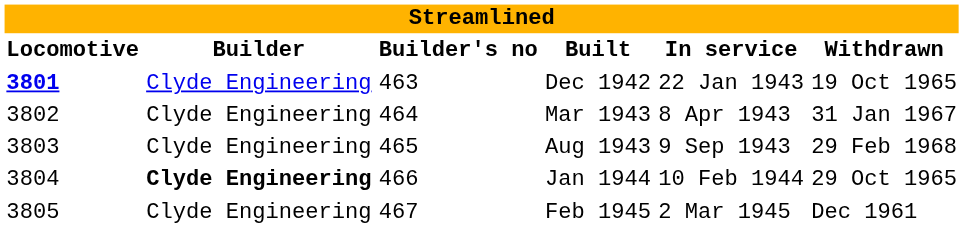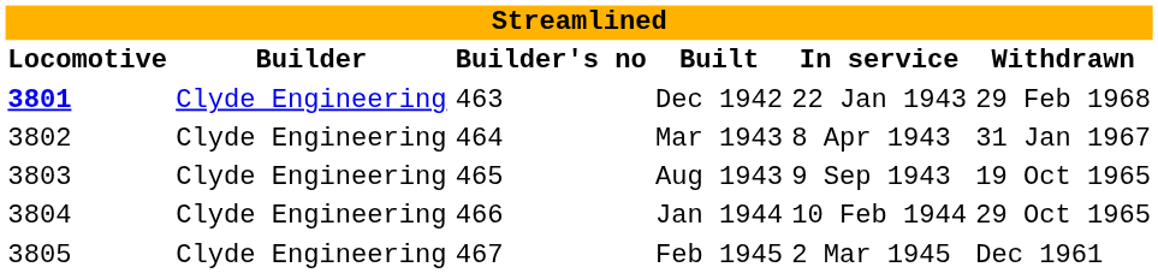Dec 1942 | Withdrawn: 19 Oct 1965 -> 29 Feb 1968
Aug 1943 | Withdrawn: 29 Feb 1968 -> 19 Oct 1965
Jan 1944 | Builder: bold -> normal
